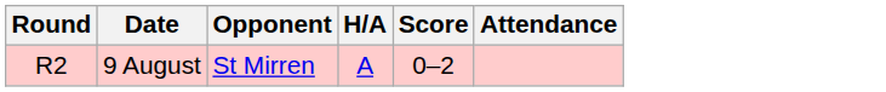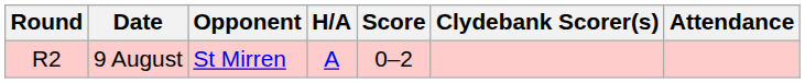+ column: Clydebank Scorer(s)
